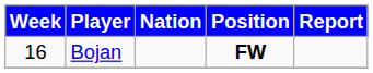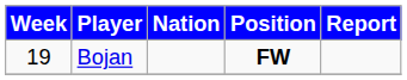Bojan | Week: 16 -> 19
